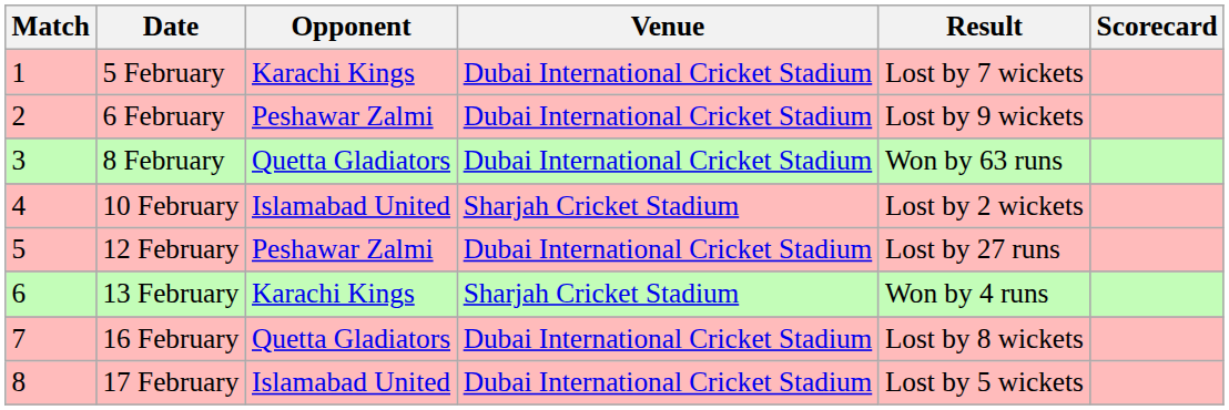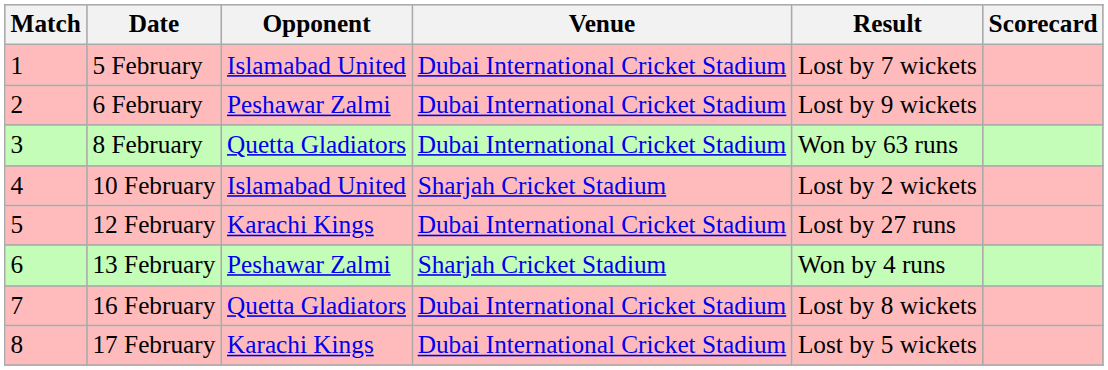5 February | Opponent: Karachi Kings -> Islamabad United
12 February | Opponent: Peshawar Zalmi -> Karachi Kings
13 February | Opponent: Karachi Kings -> Peshawar Zalmi
17 February | Opponent: Islamabad United -> Karachi Kings
